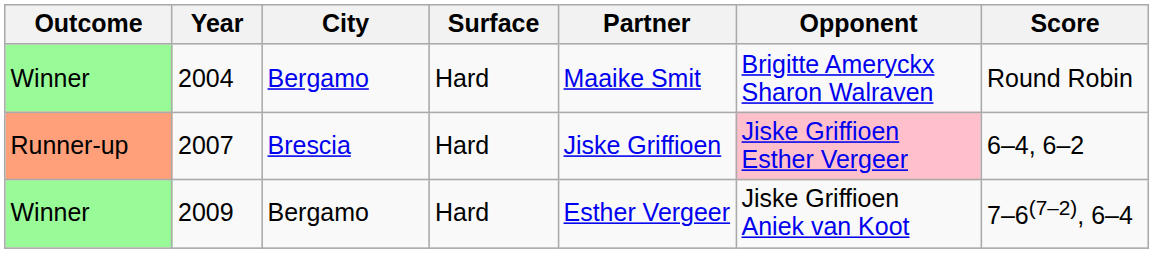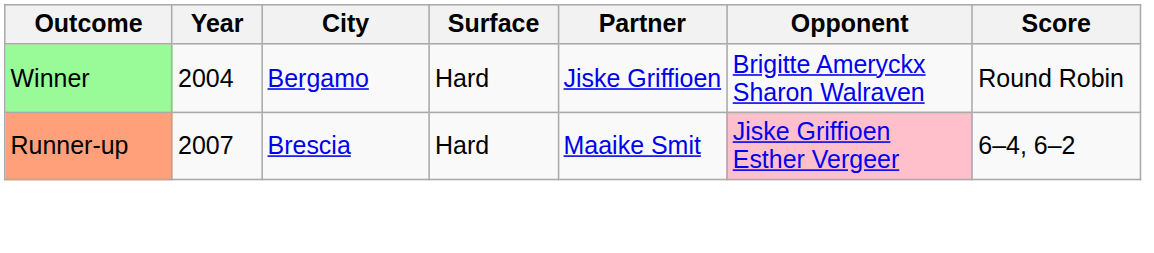2004 | Partner: Maaike Smit -> Jiske Griffioen
2007 | Partner: Jiske Griffioen -> Maaike Smit
- row: Winner | 2009 | Bergamo | Hard | Esther Vergeer | Jiske Griffioen Aniek van Koot | 7–6(7–2), 6–4
